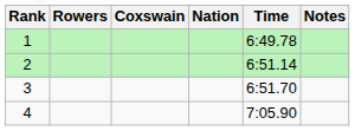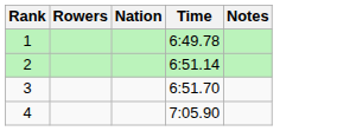- column: Coxswain
